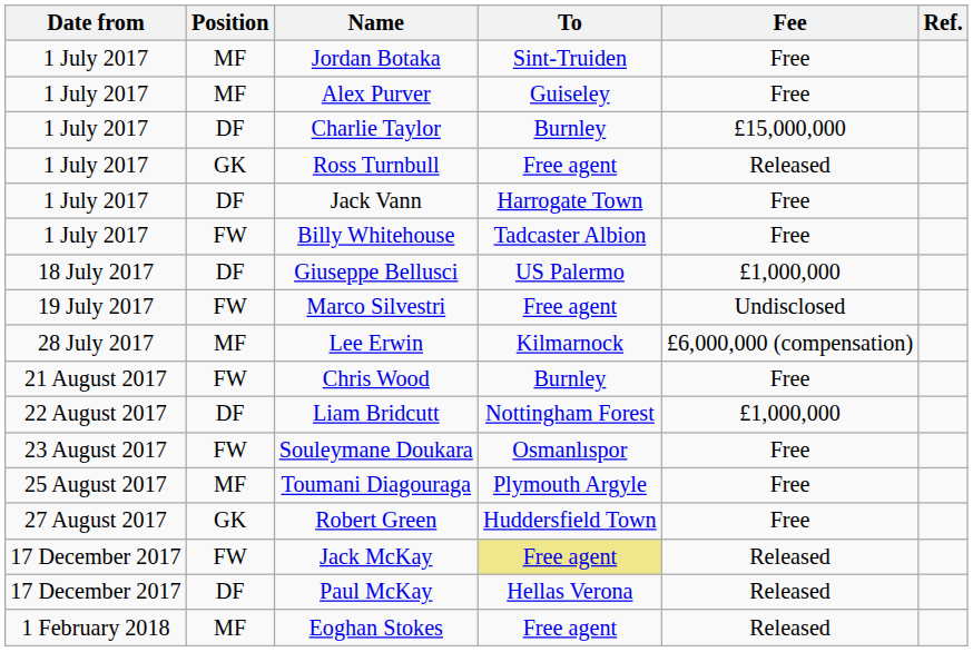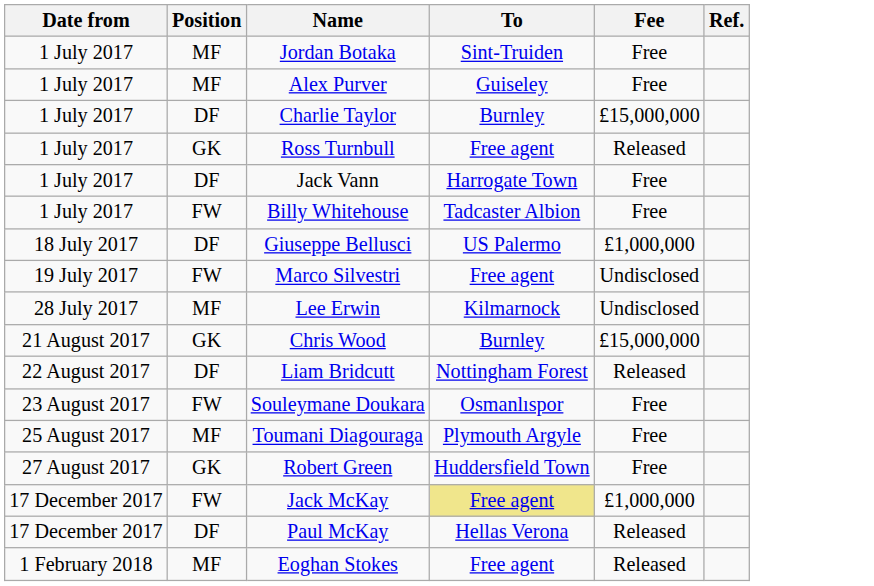Lee Erwin | Fee: £6,000,000 (compensation) -> Undisclosed
Chris Wood | Position: FW -> GK
Chris Wood | Fee: Free -> £15,000,000
Liam Bridcutt | Fee: £1,000,000 -> Released
Jack McKay | Fee: Released -> £1,000,000
